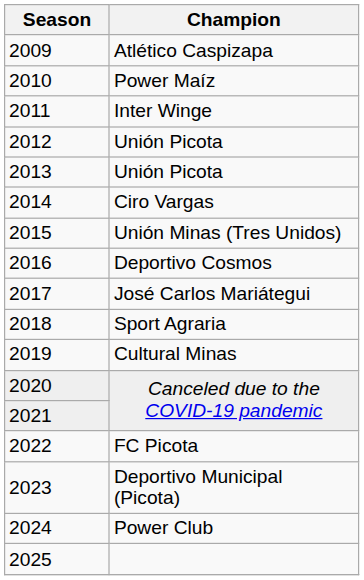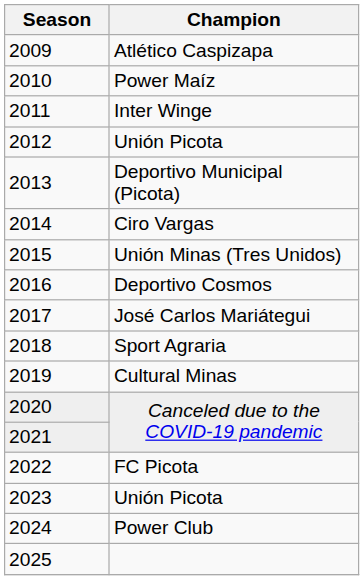2013 | Champion: Unión Picota -> Deportivo Municipal (Picota)
2023 | Champion: Deportivo Municipal (Picota) -> Unión Picota
